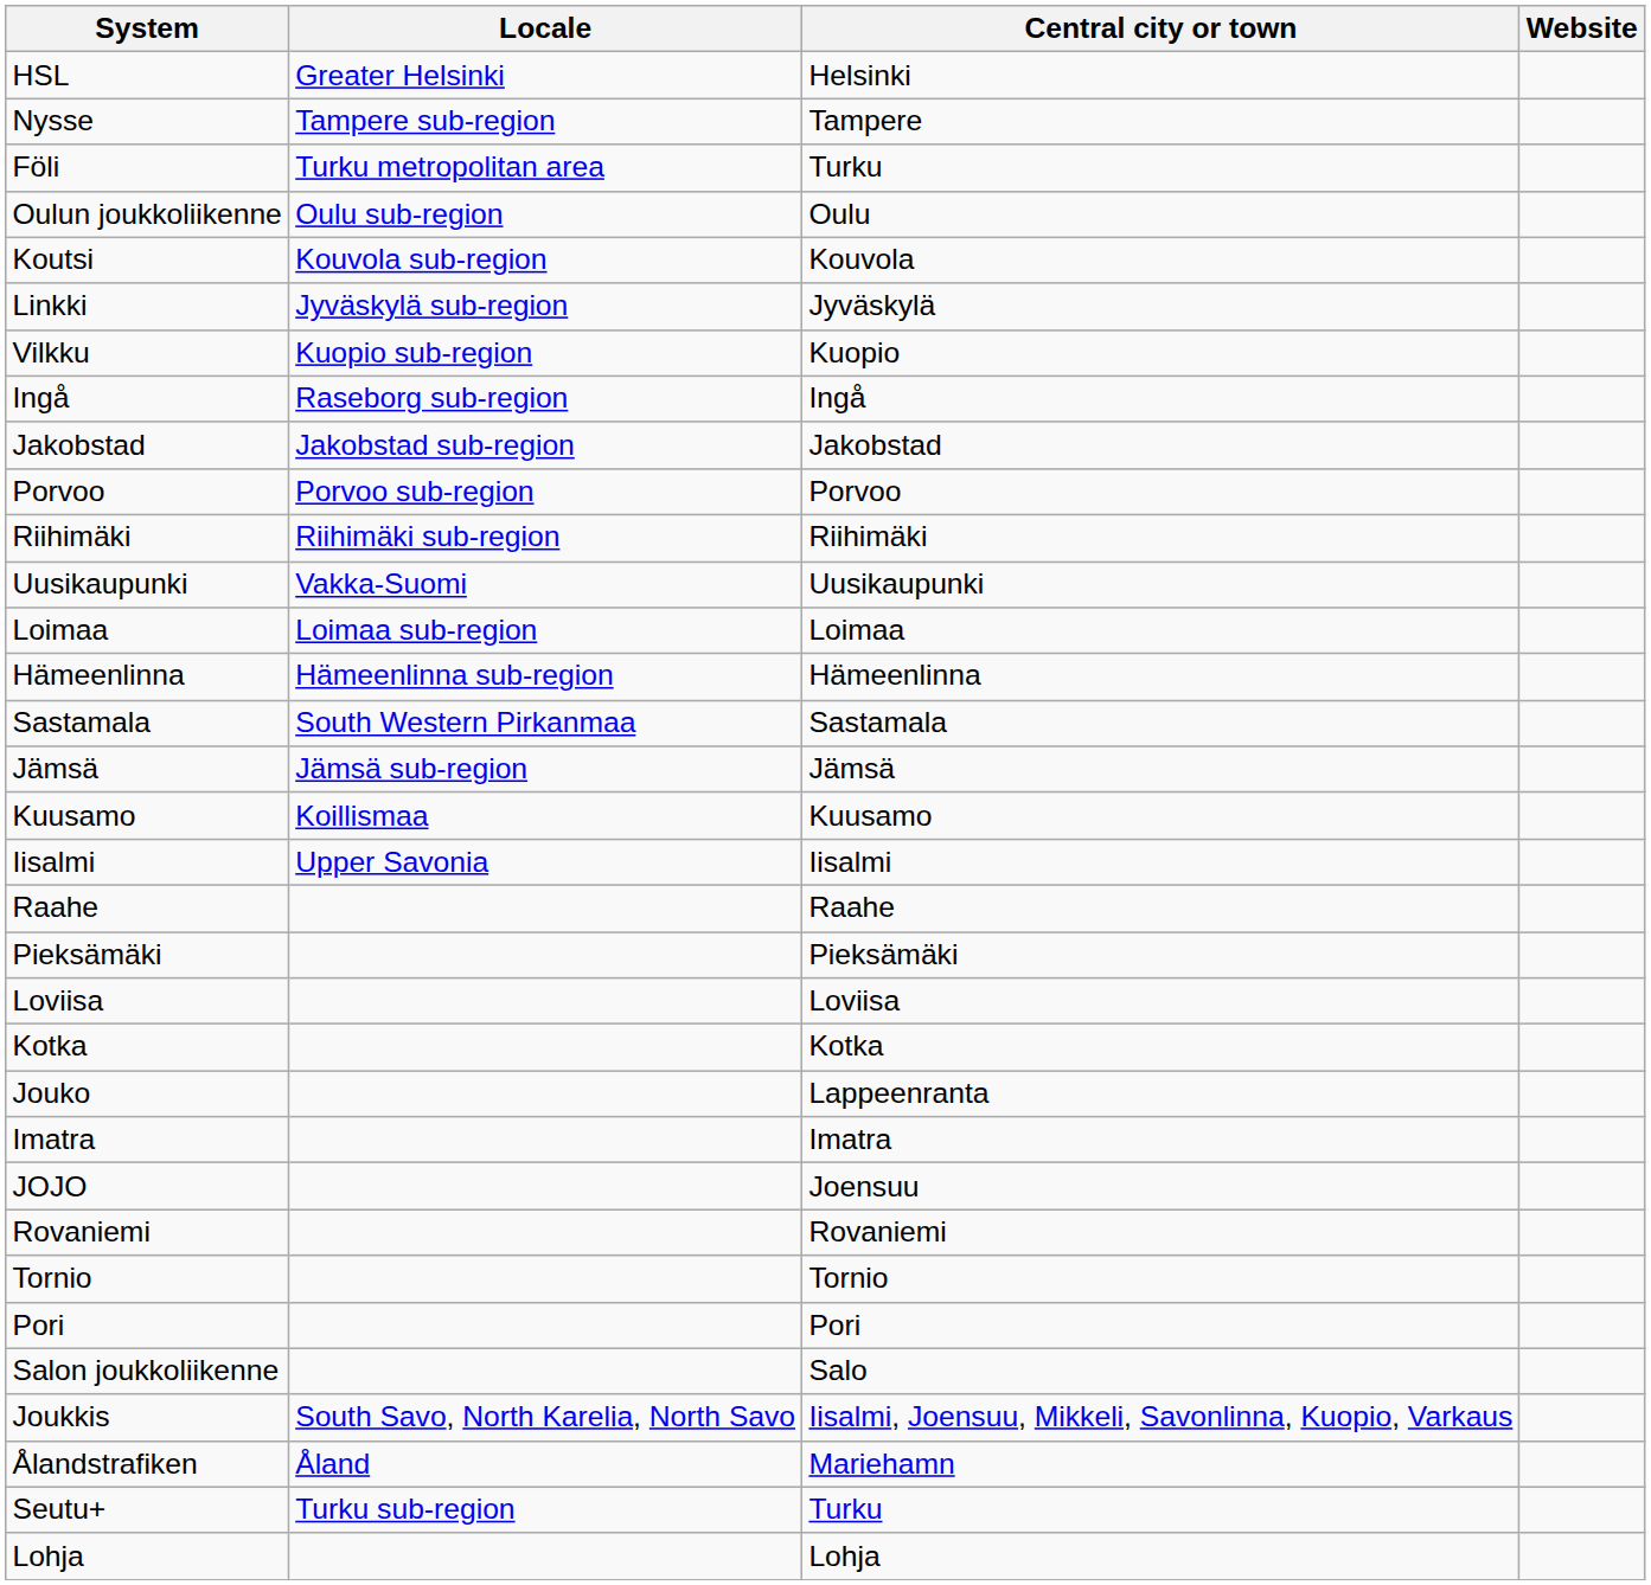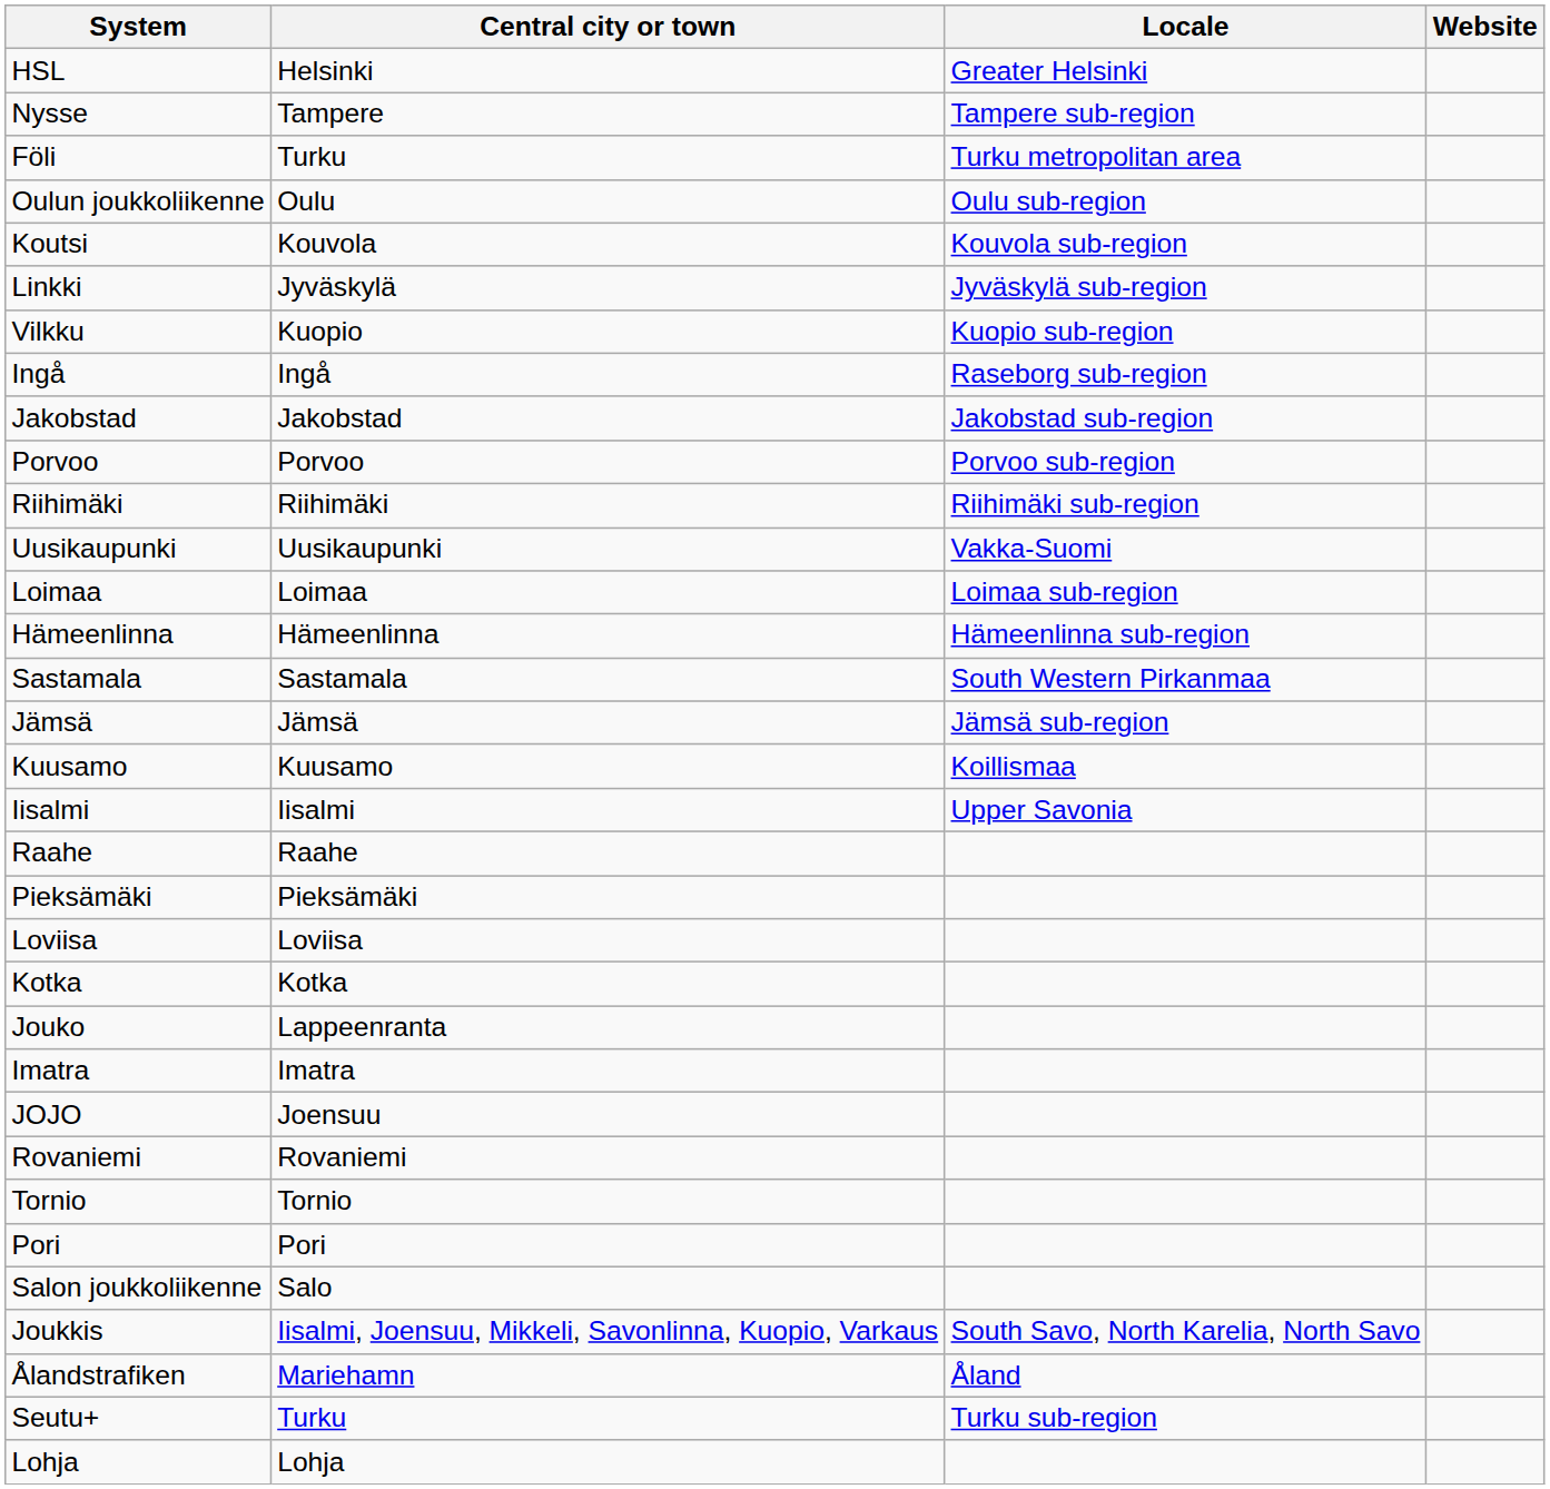columns swapped: Locale <-> Central city or town
